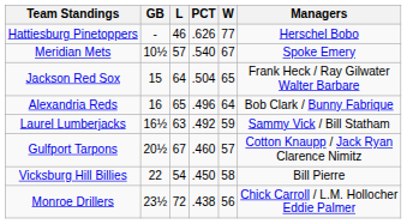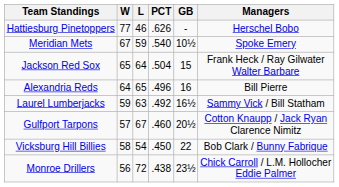columns swapped: W <-> GB
Meridian Mets | L: 57 -> 59
Alexandria Reds | Managers: Bob Clark / Bunny Fabrique -> Bill Pierre
Vicksburg Hill Billies | Managers: Bill Pierre -> Bob Clark / Bunny Fabrique
